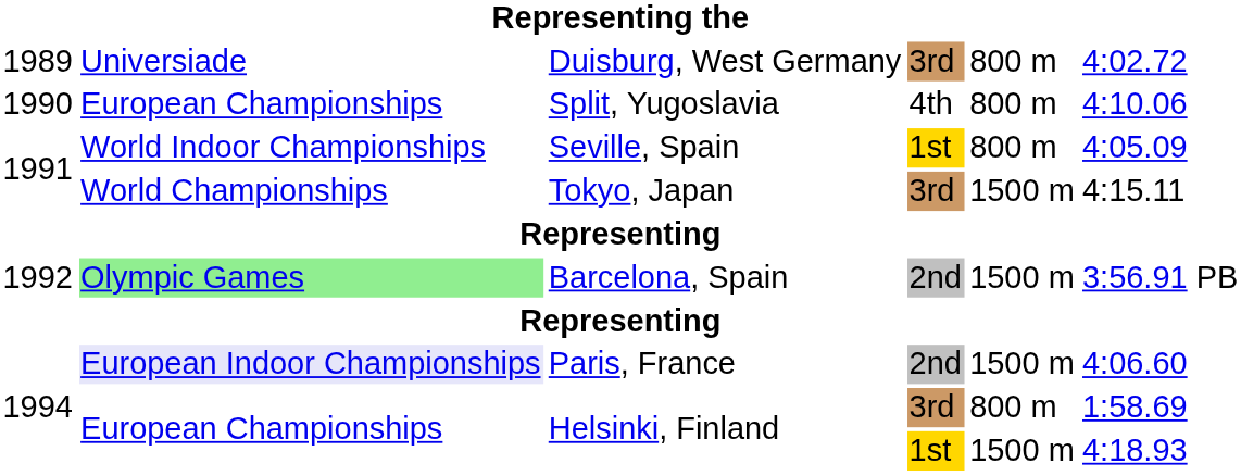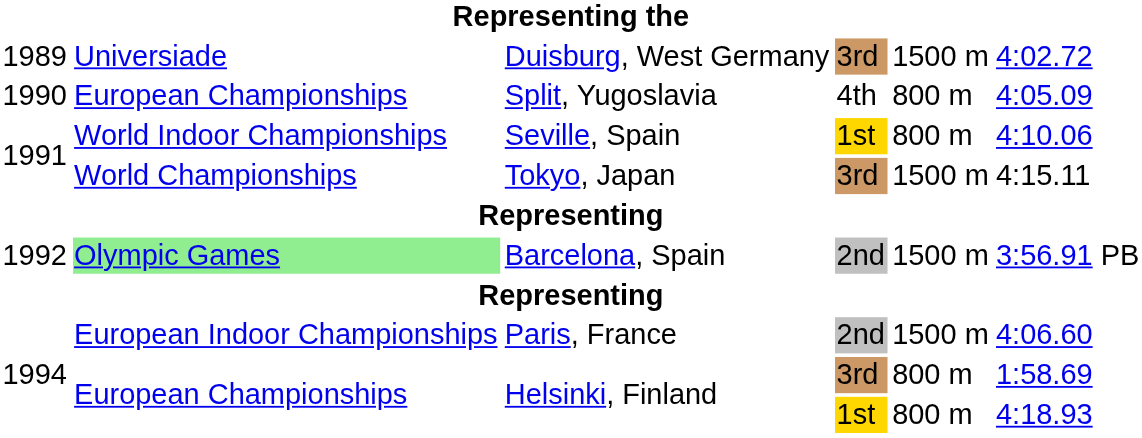Duisburg, West Germany | column 5: 800 m -> 1500 m
Split, Yugoslavia | column 6: 4:10.06 -> 4:05.09
Seville, Spain | column 6: 4:05.09 -> 4:10.06
Paris, France | column 2: lavender background -> no background
Helsinki, Finland / 1st | column 5: 1500 m -> 800 m
